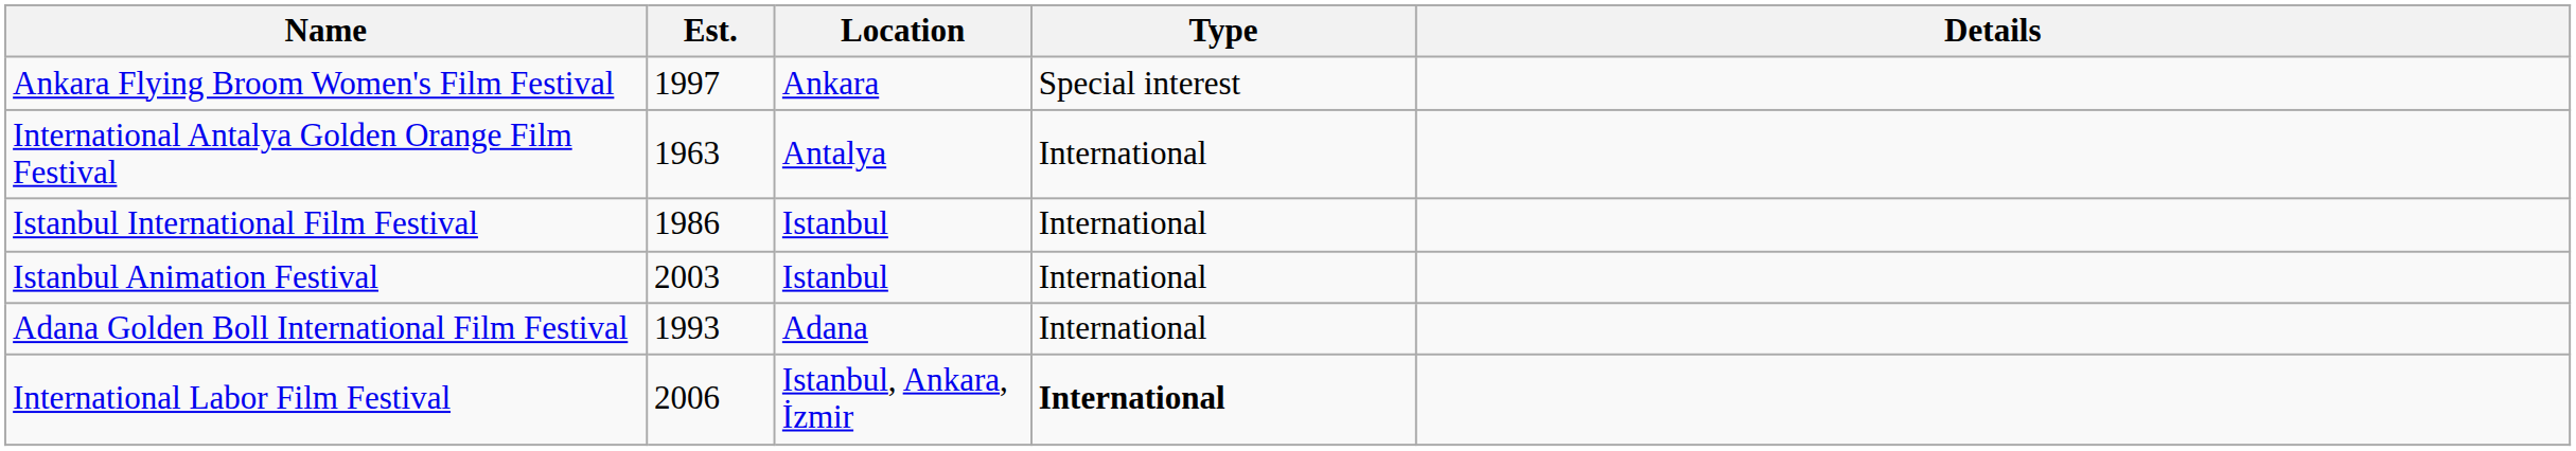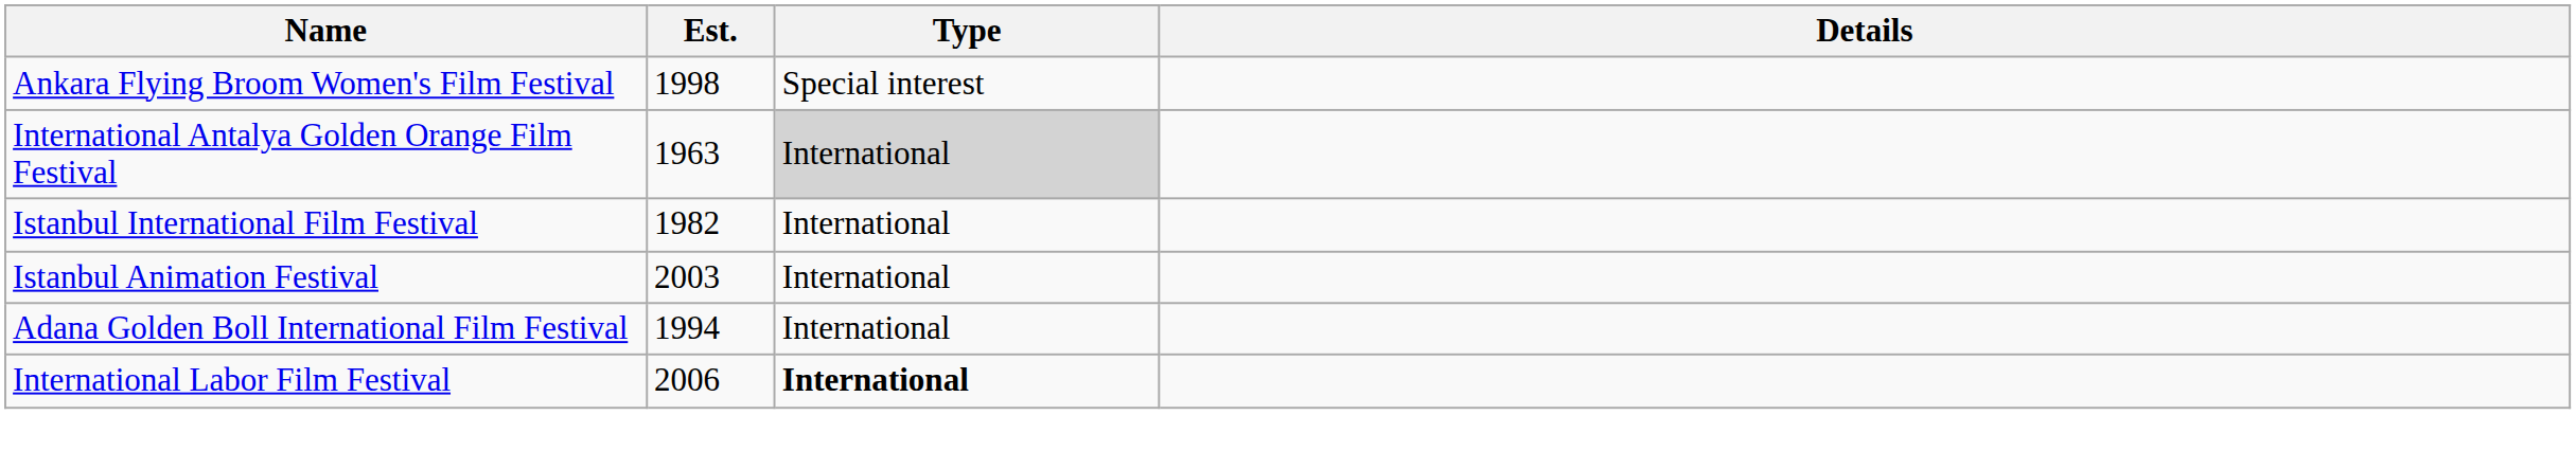- column: Location | Ankara | Antalya | Istanbul | Istanbul | Adana | Istanbul, Ankara, İzmir
Ankara Flying Broom Women's Film Festival | Est.: 1997 -> 1998
International Antalya Golden Orange Film Festival | Type: no background -> lightgrey background
Istanbul International Film Festival | Est.: 1986 -> 1982
Adana Golden Boll International Film Festival | Est.: 1993 -> 1994
